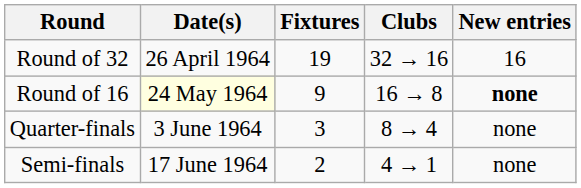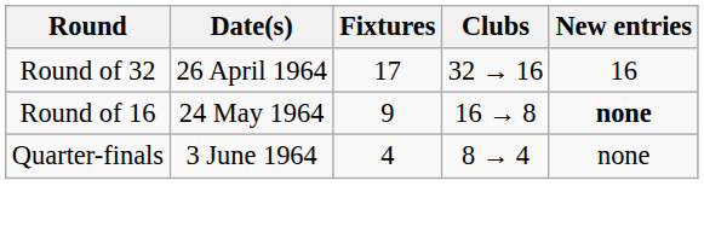Round of 32 | Fixtures: 19 -> 17
Round of 16 | Date(s): lightyellow background -> no background
Quarter-finals | Fixtures: 3 -> 4
- row: Semi-finals | 17 June 1964 | 2 | 4 → 1 | none
